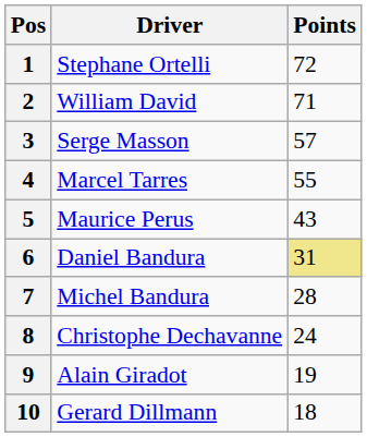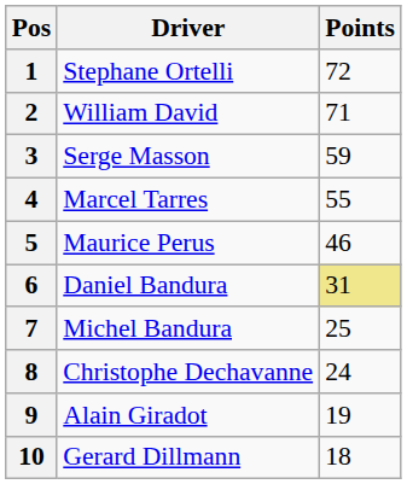3 | Points: 57 -> 59
5 | Points: 43 -> 46
7 | Points: 28 -> 25
